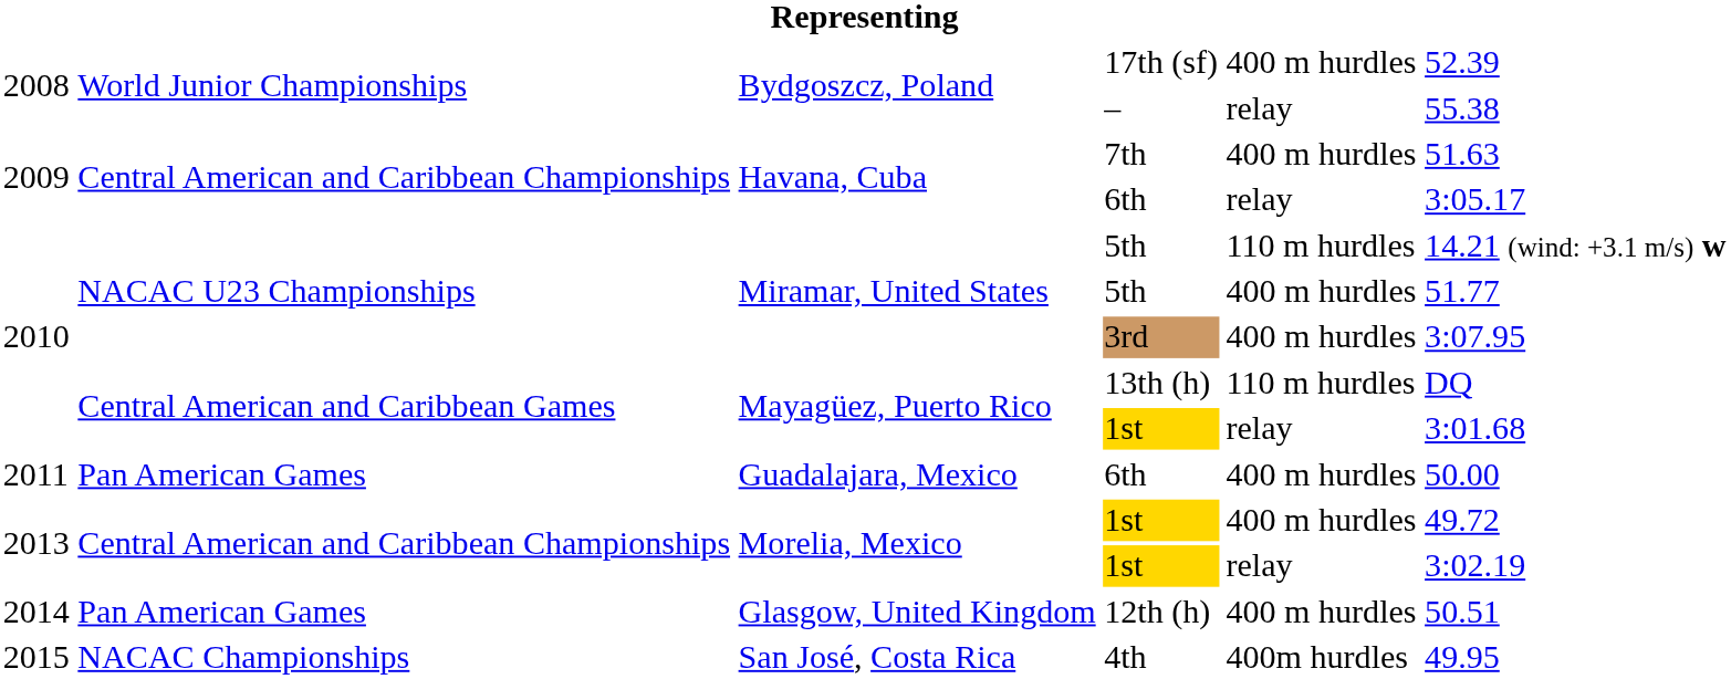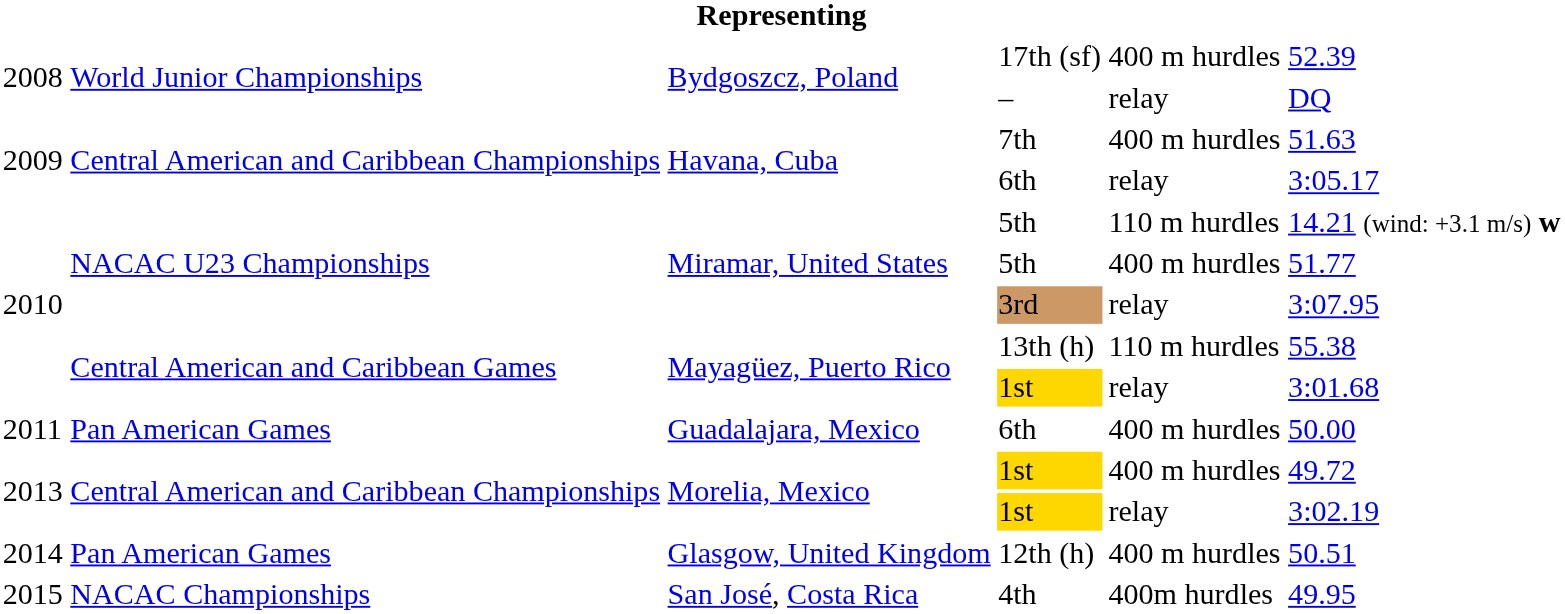– | column 6: 55.38 -> DQ
3rd | column 5: 400 m hurdles -> relay
13th (h) | column 6: DQ -> 55.38
